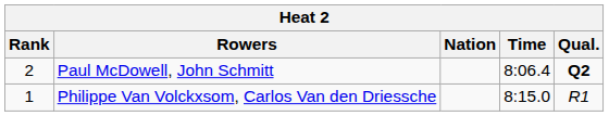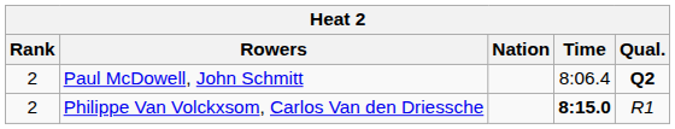Philippe Van Volckxsom, Carlos Van den Driessche | Rank: 1 -> 2
Philippe Van Volckxsom, Carlos Van den Driessche | Time: normal -> bold
